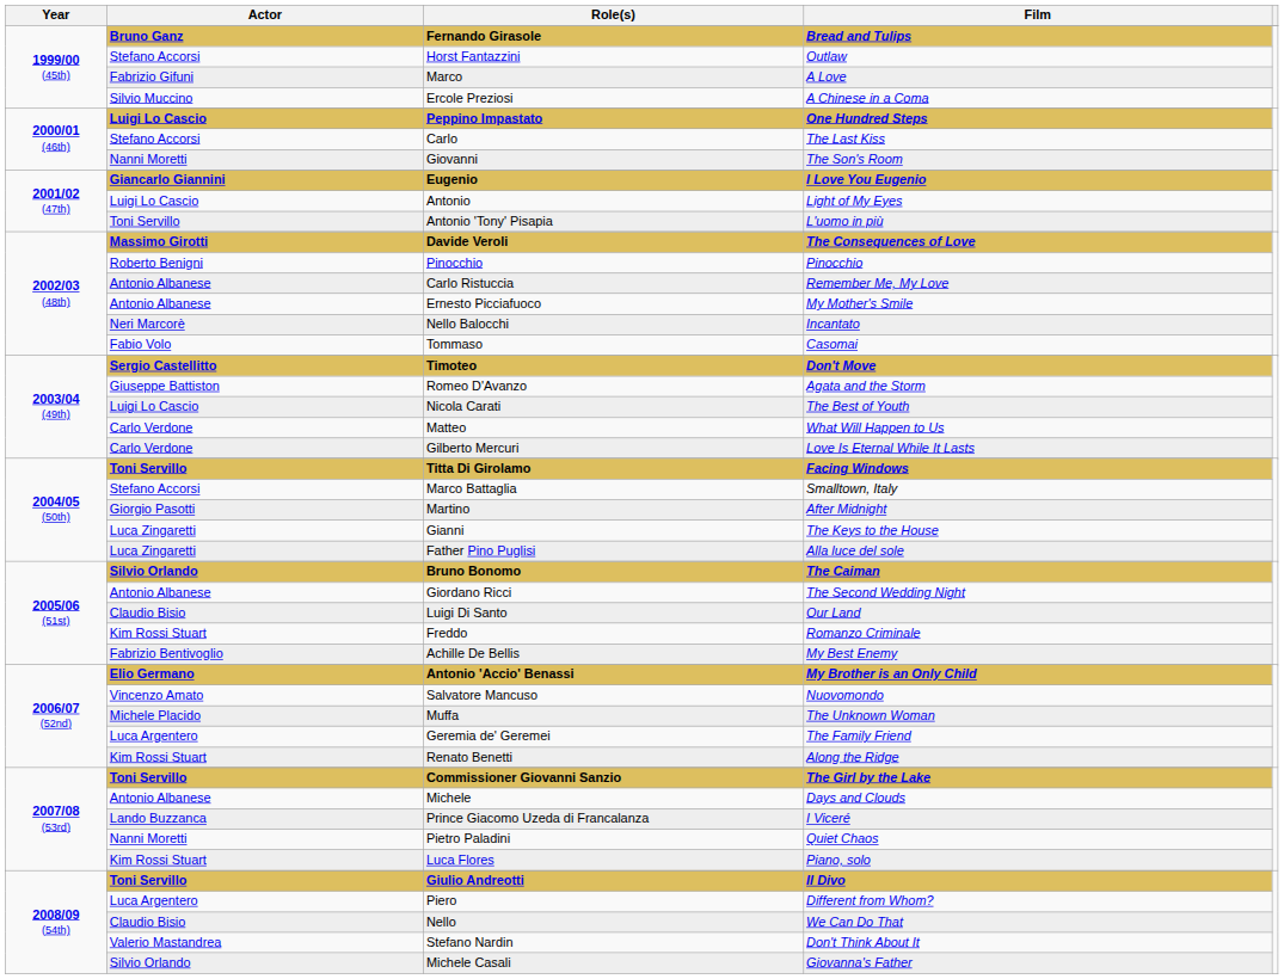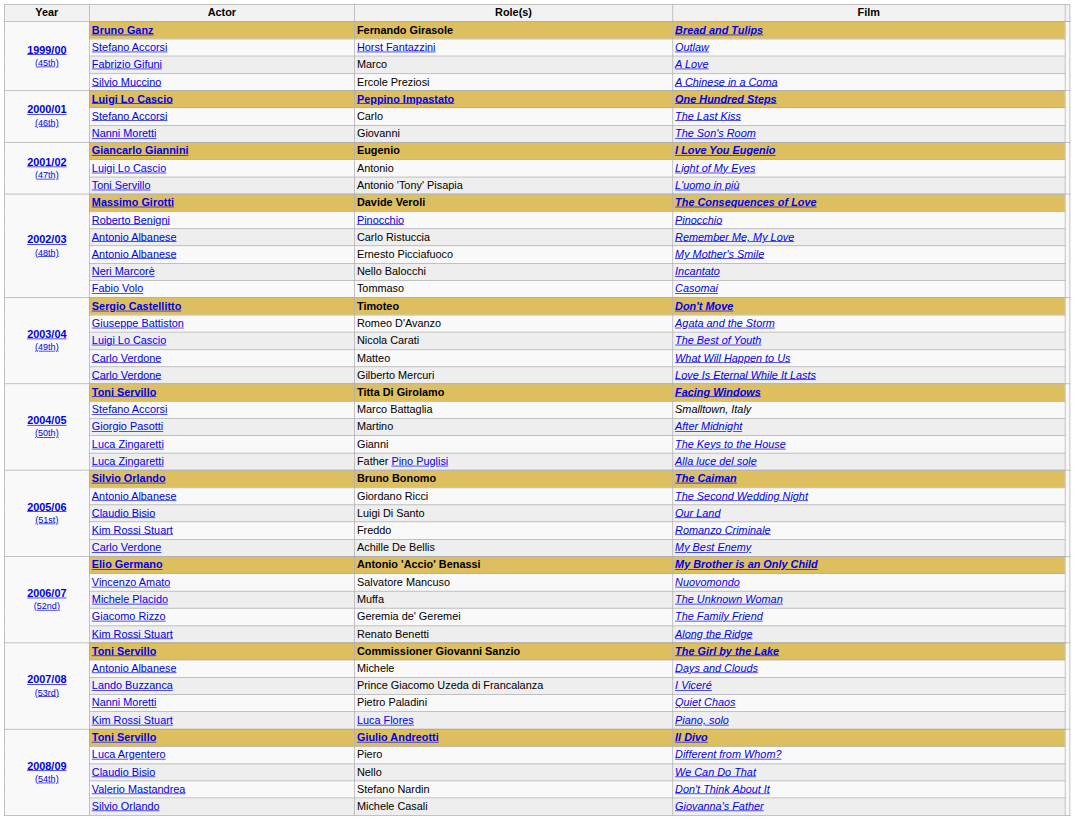Achille De Bellis | Actor: Fabrizio Bentivoglio -> Carlo Verdone
Geremia de' Geremei | Actor: Luca Argentero -> Giacomo Rizzo
